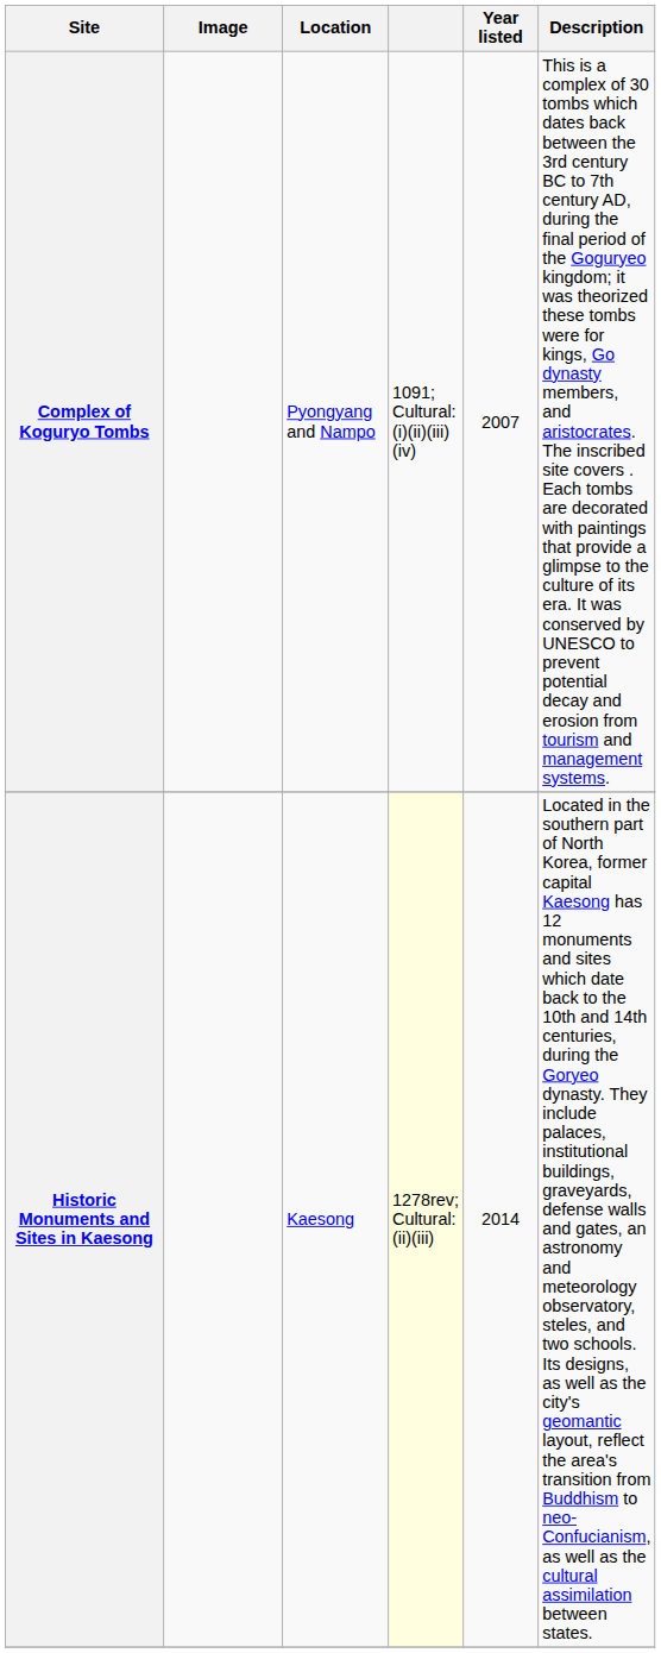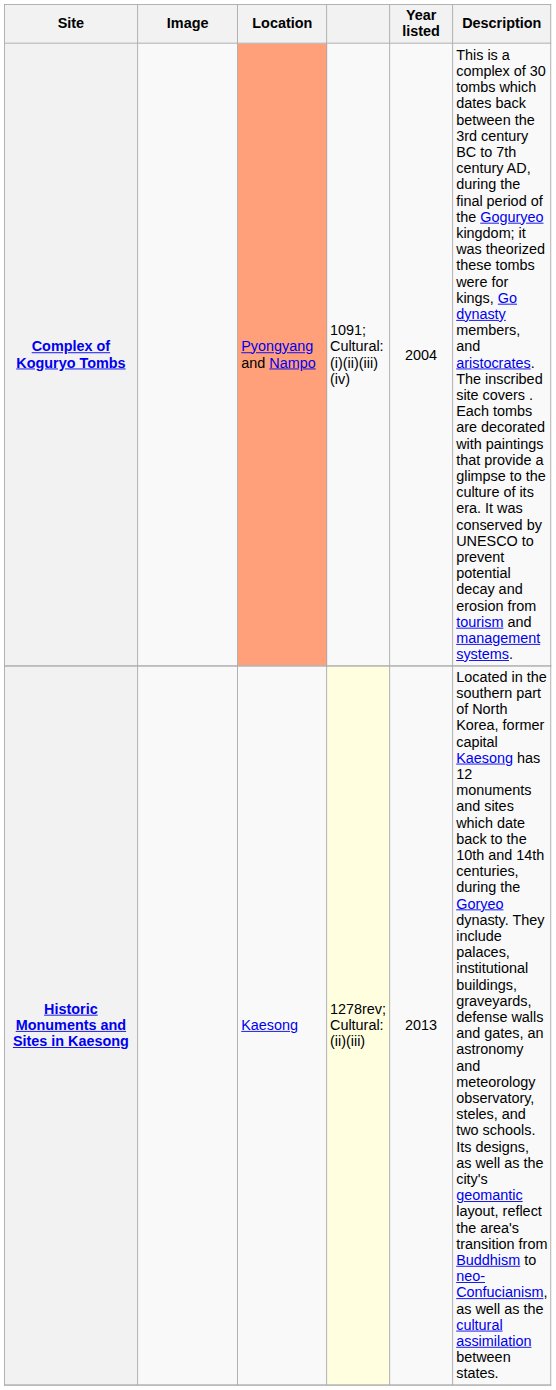Complex of Koguryo Tombs | Location: no background -> lightsalmon background
Complex of Koguryo Tombs | Year listed: 2007 -> 2004
Historic Monuments and Sites in Kaesong | Year listed: 2014 -> 2013
